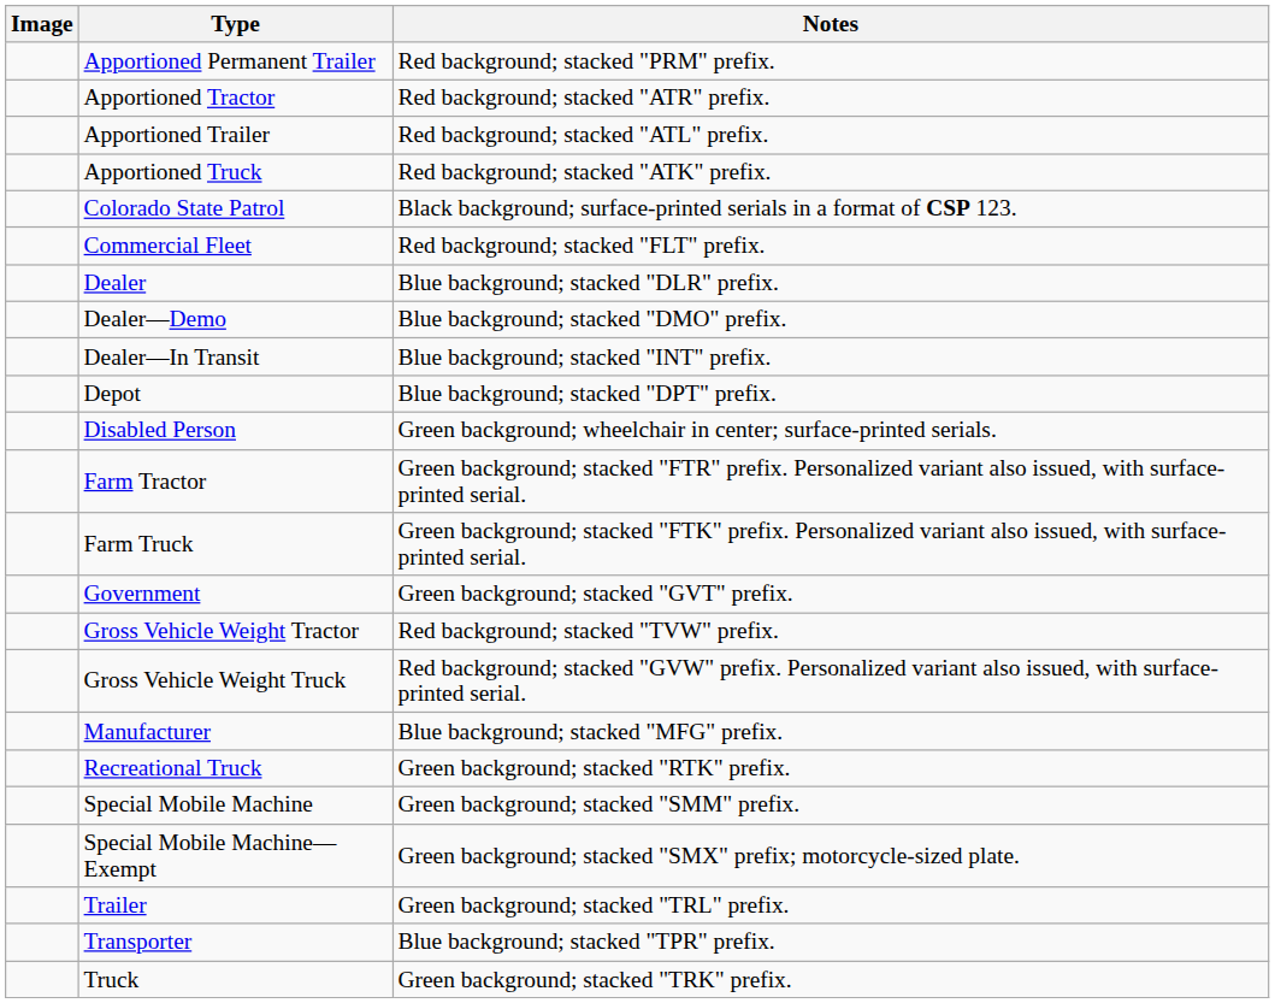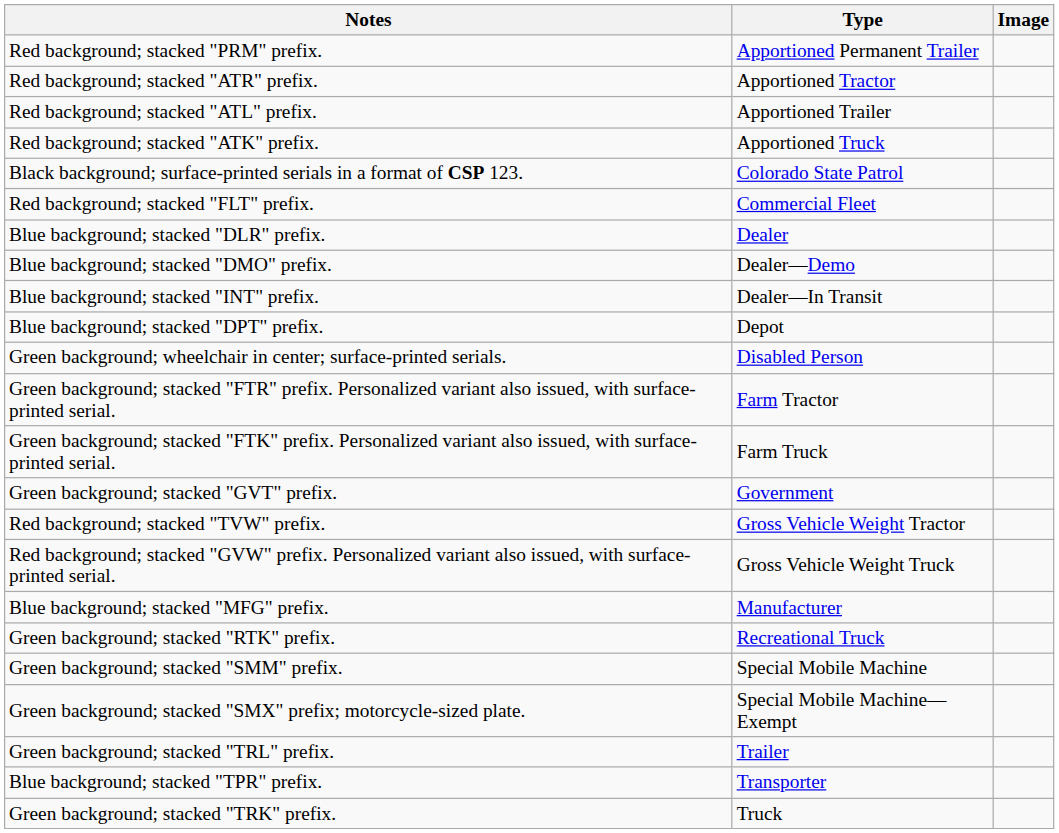columns swapped: Image <-> Notes
